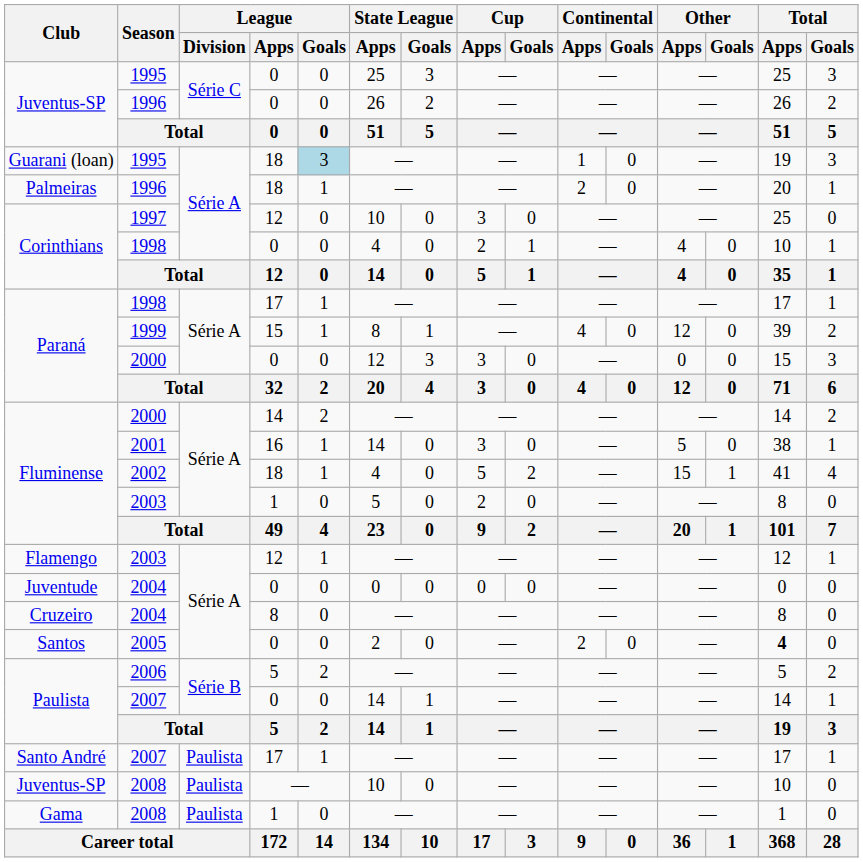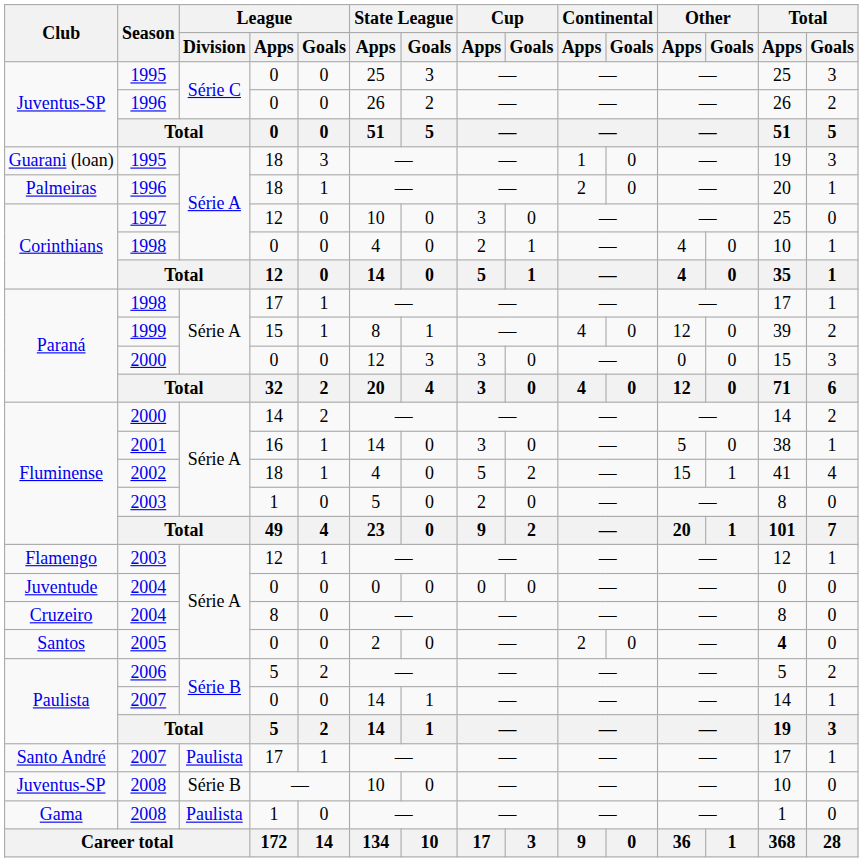Guarani (loan) / 1995 | League / Goals: lightblue background -> no background
Juventus-SP / 2008 | League / Division: Paulista -> Série B
